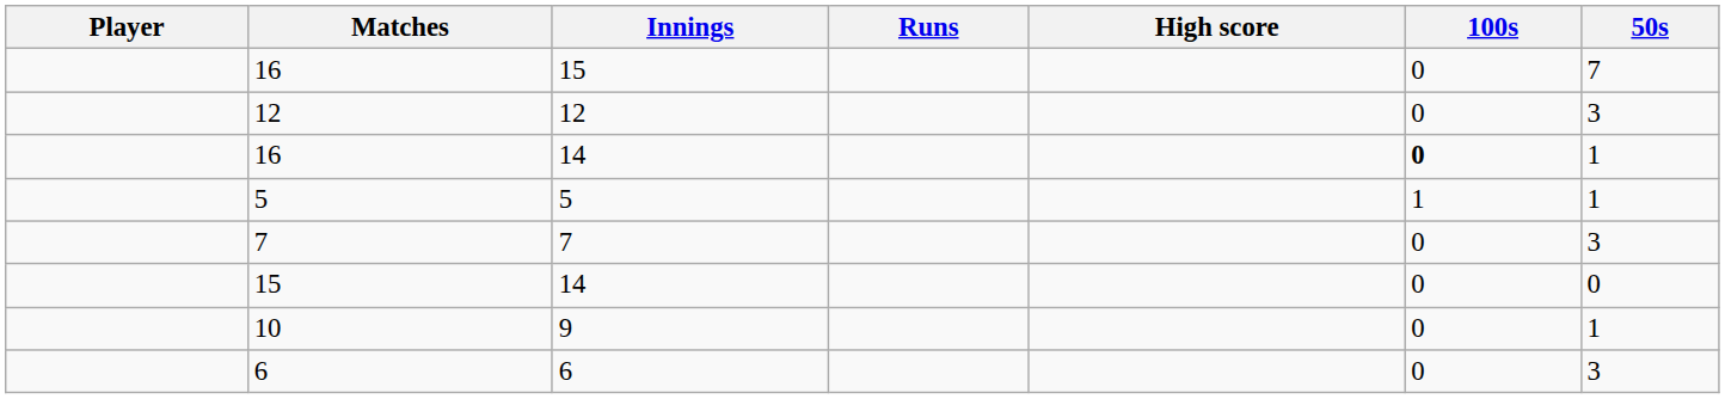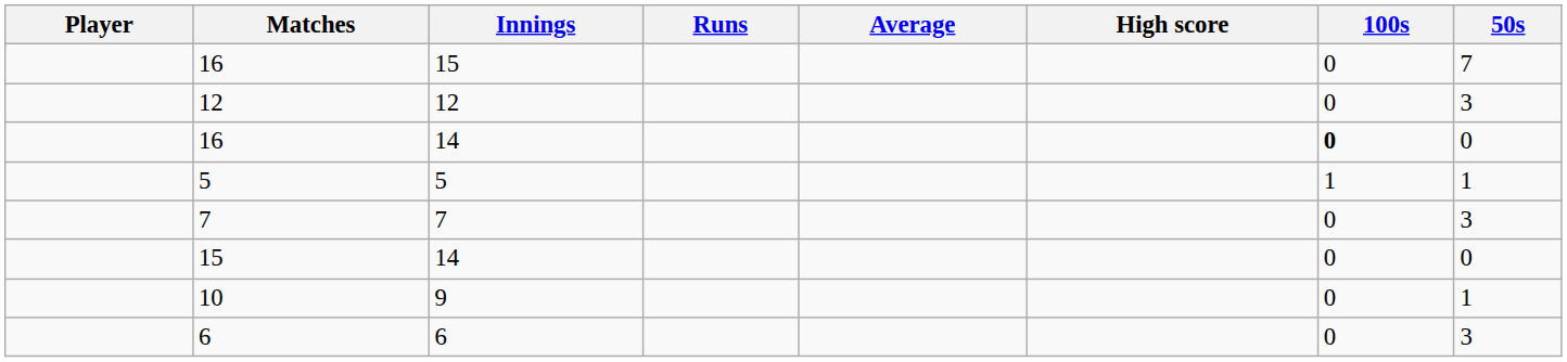+ column: Average
16 / 14 | 50s: 1 -> 0
